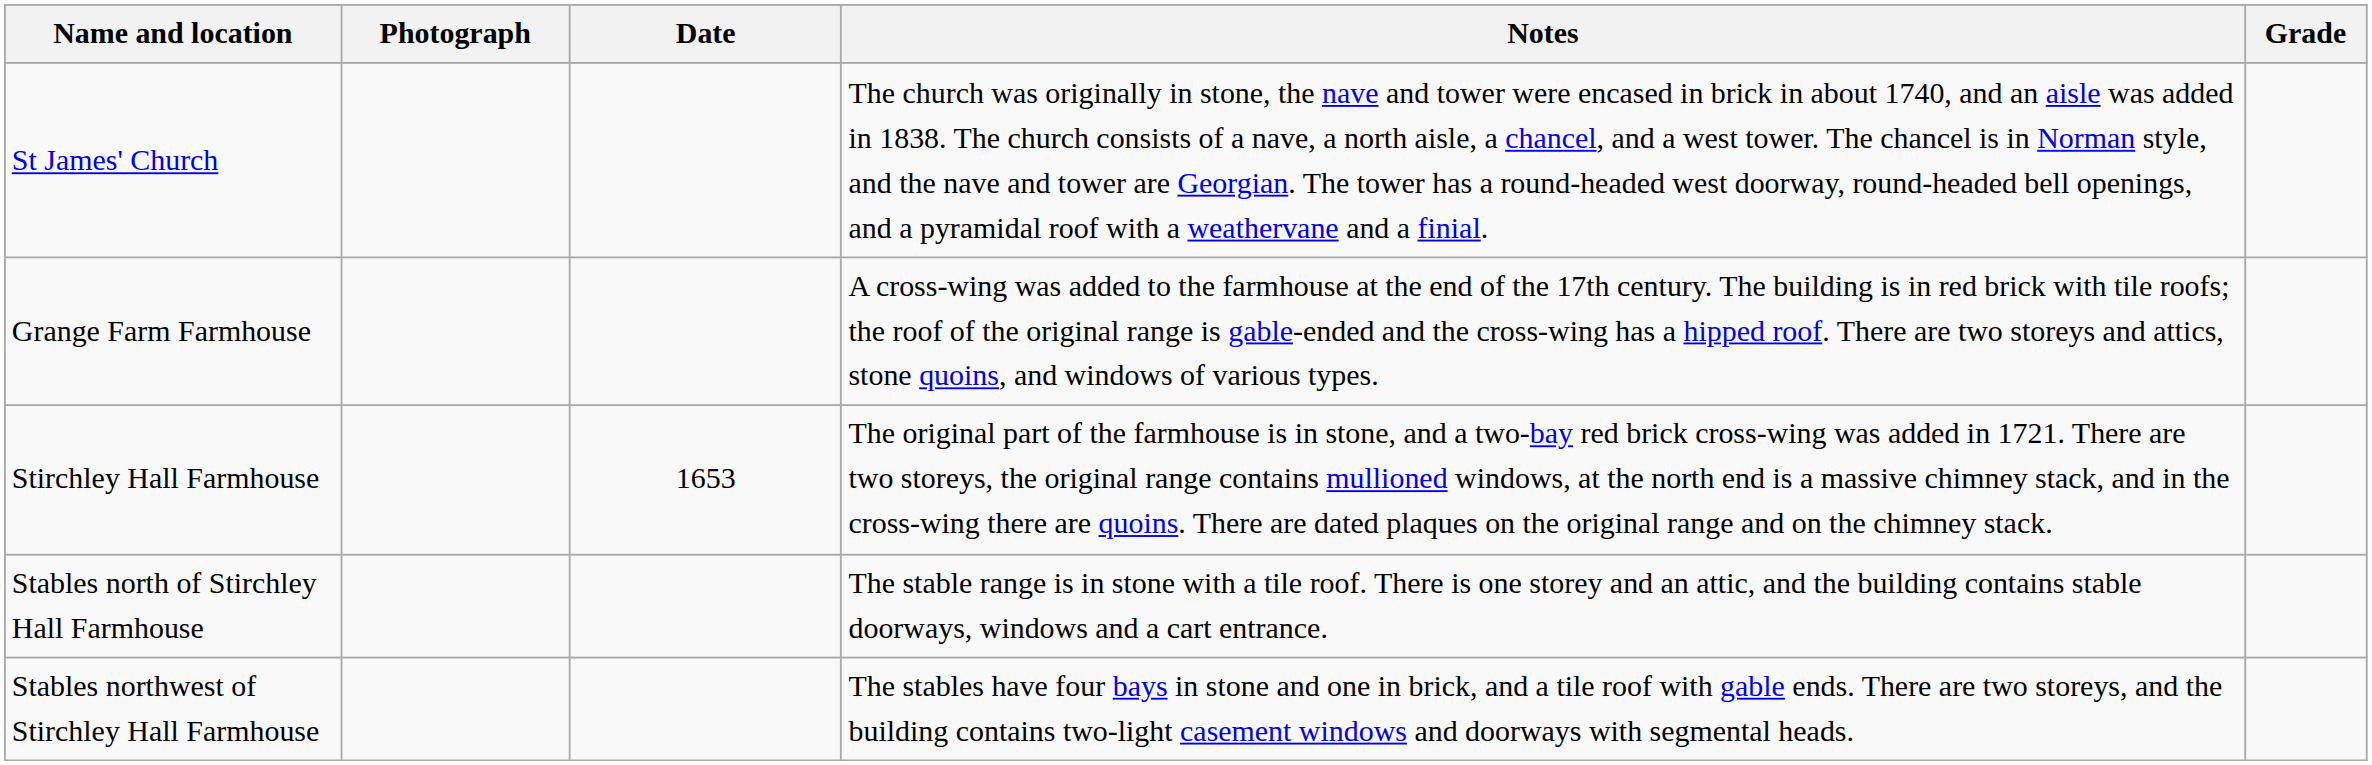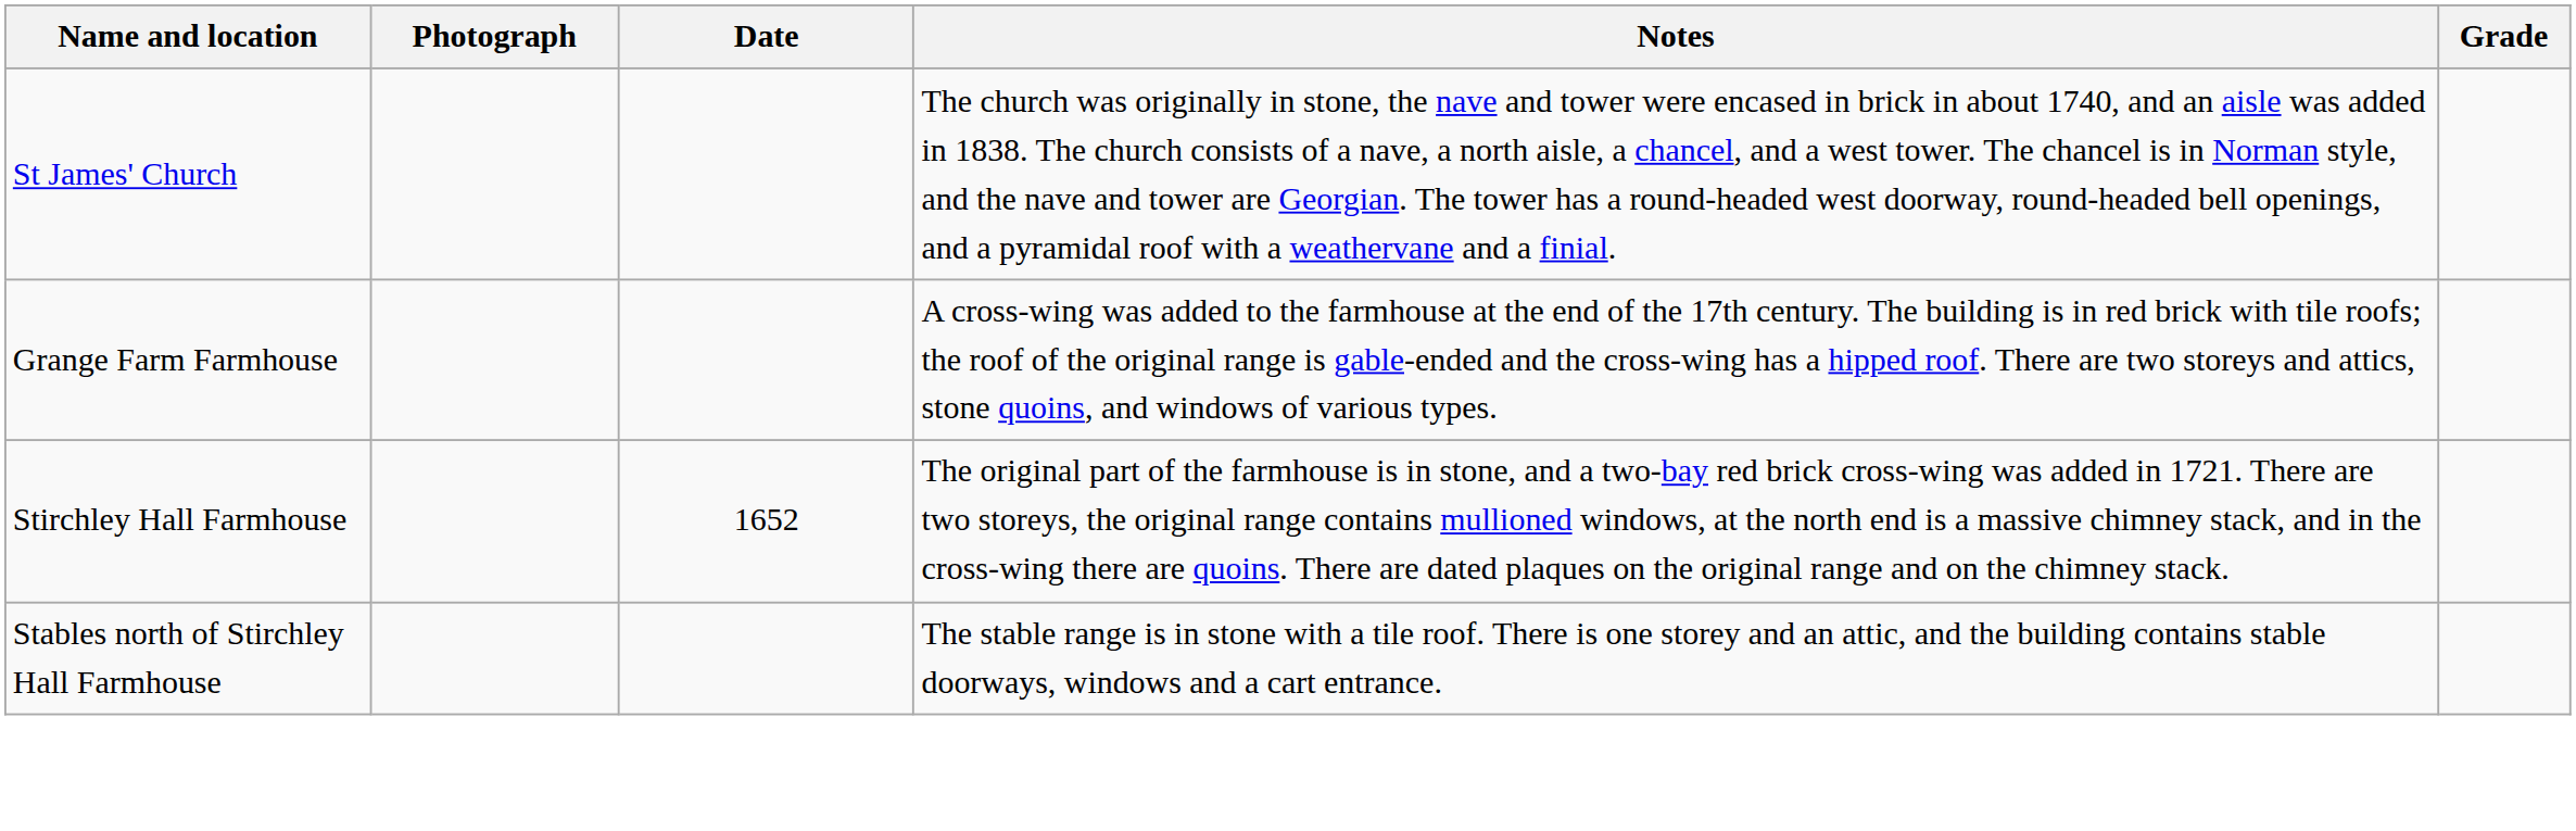Stirchley Hall Farmhouse | Date: 1653 -> 1652
- row: Stables northwest of Stirchley Hall Farmhouse | The stables have four bays in stone and one in brick, and a tile roof with gable ends. There are two storeys, and the building contains two-light casement windows and doorways with segmental heads.
